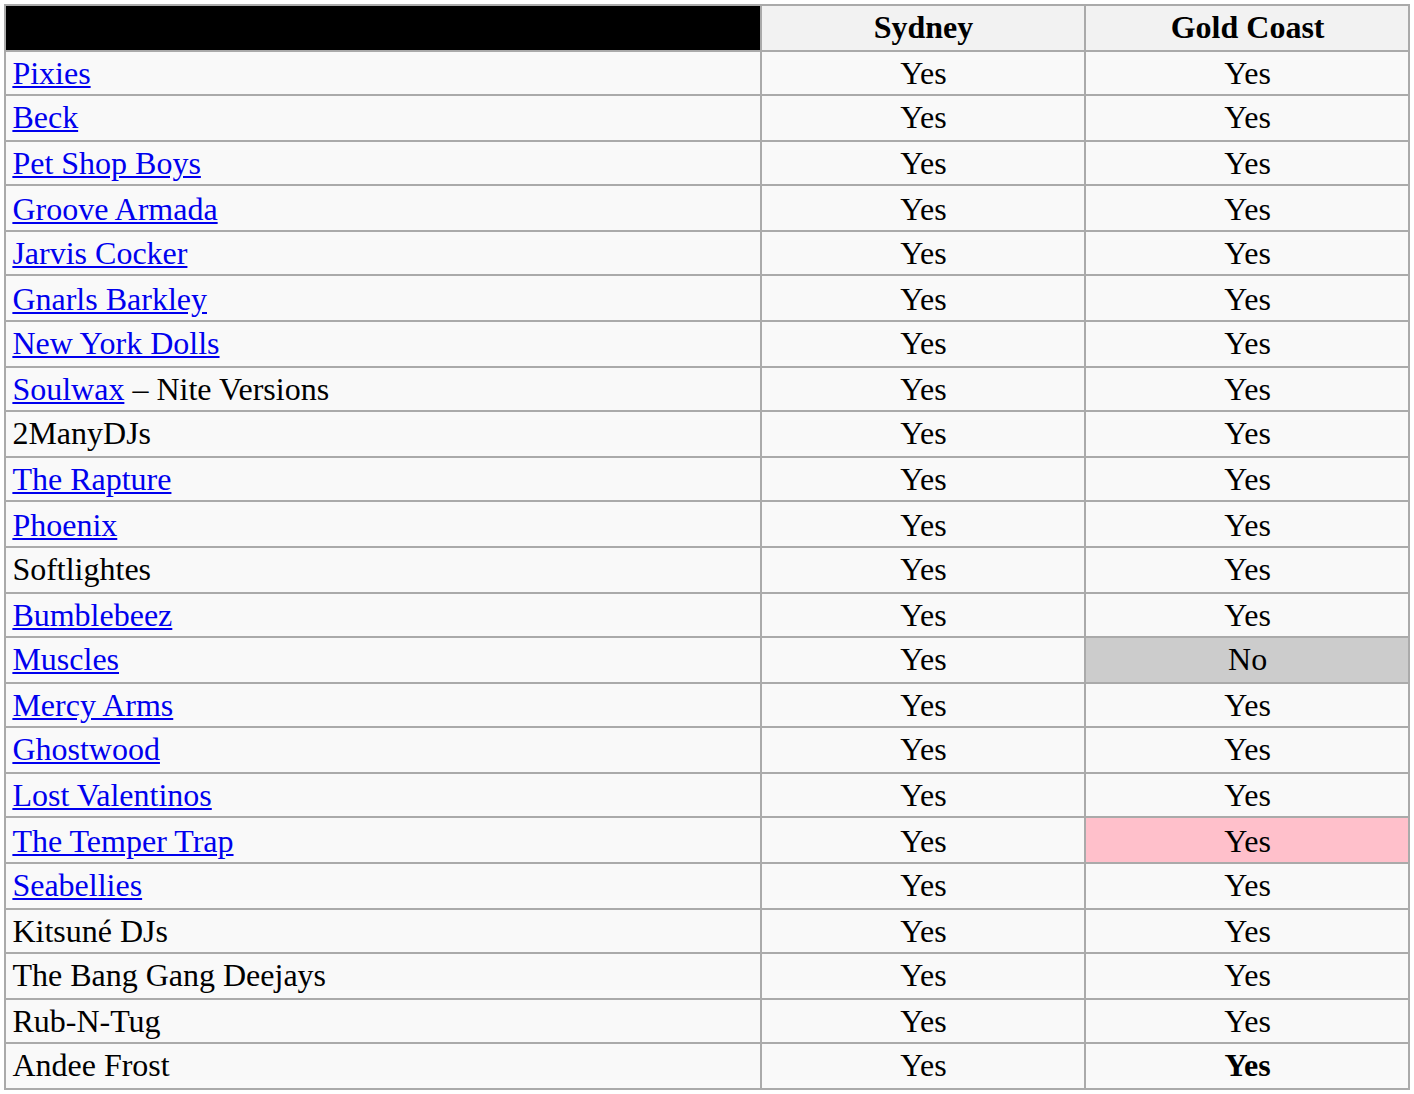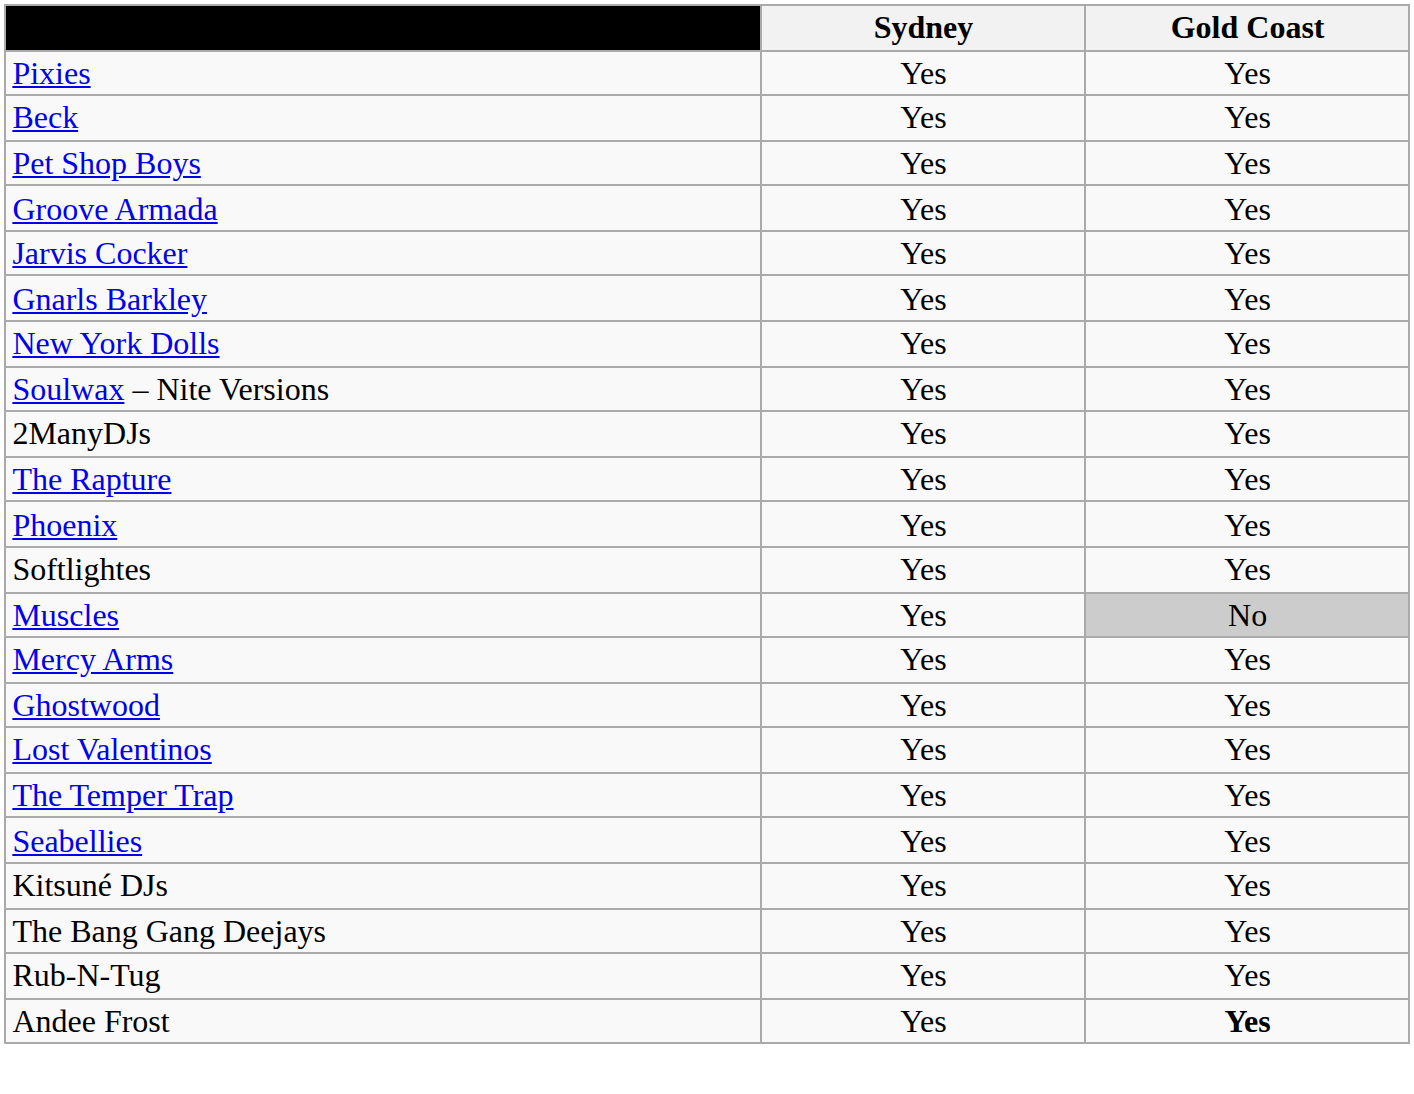- row: Bumblebeez | Yes | Yes
The Temper Trap | Gold Coast: pink background -> no background
